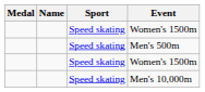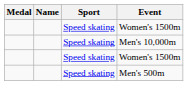rows swapped: Men's 10,000m <-> Men's 500m
